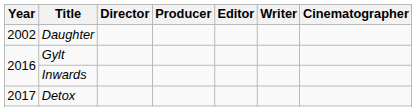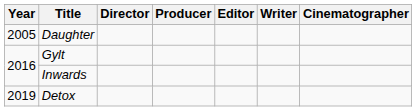Daughter | Year: 2002 -> 2005
Detox | Year: 2017 -> 2019
